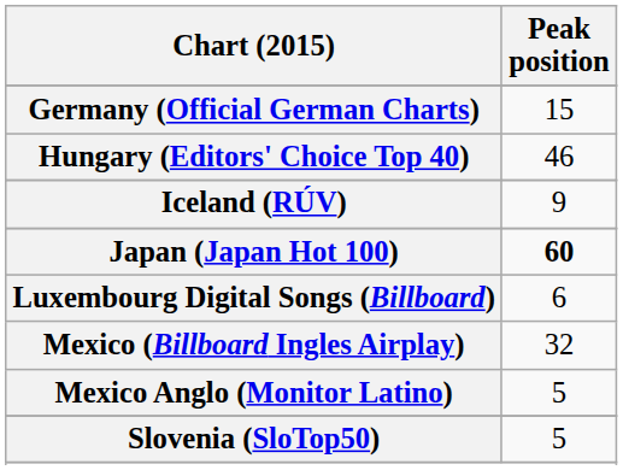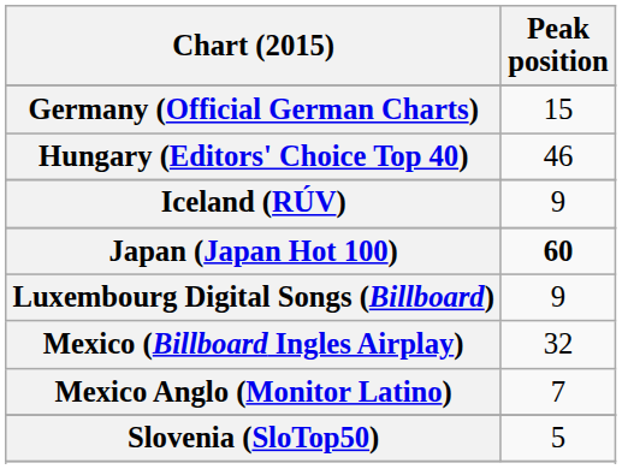Luxembourg Digital Songs (Billboard) | Peak position: 6 -> 9
Mexico Anglo (Monitor Latino) | Peak position: 5 -> 7
